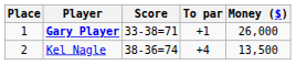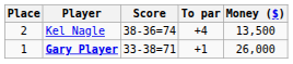rows swapped: Gary Player <-> Kel Nagle
